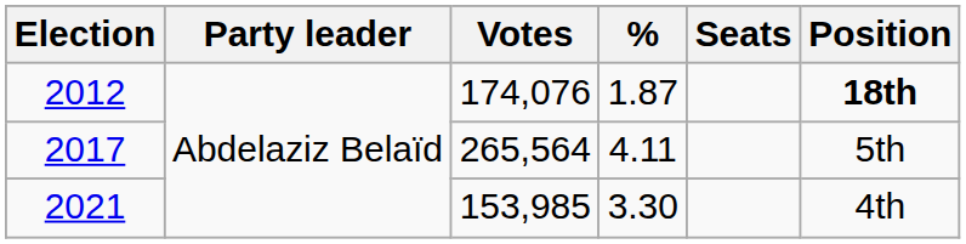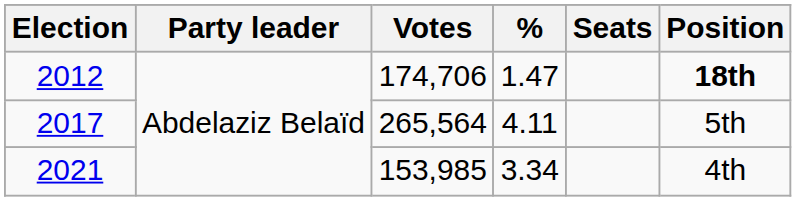2012 | Votes: 174,076 -> 174,706
2012 | %: 1.87 -> 1.47
2021 | %: 3.30 -> 3.34
